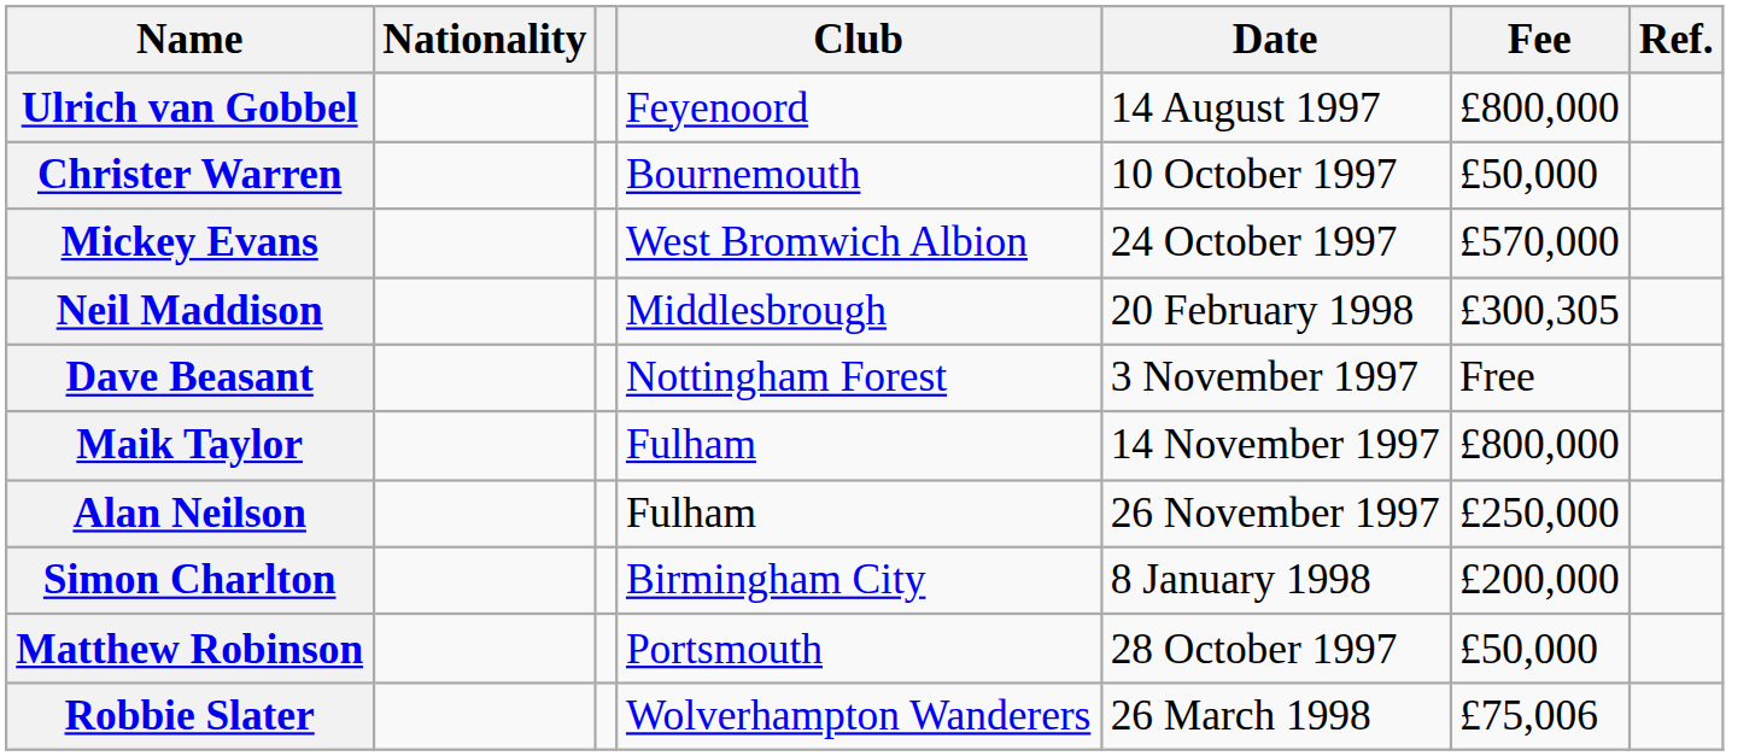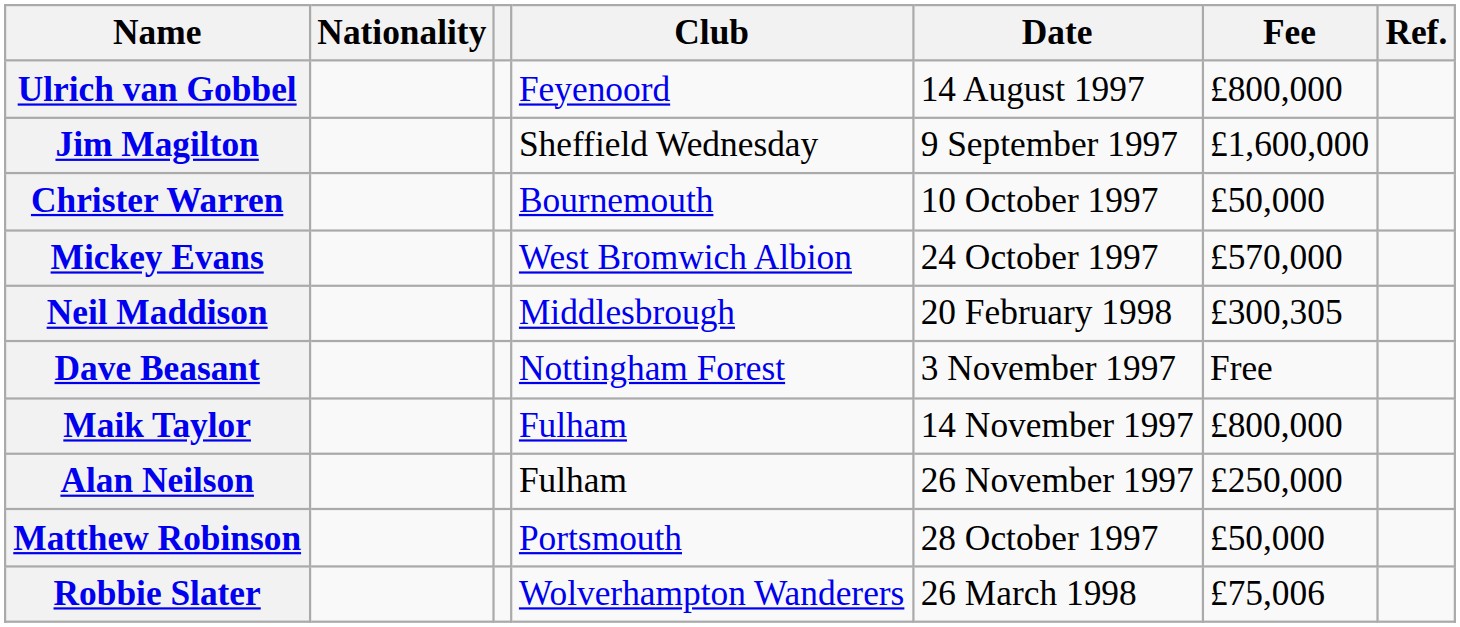+ row: Jim Magilton | Sheffield Wednesday | 9 September 1997 | £1,600,000
- row: Simon Charlton | Birmingham City | 8 January 1998 | £200,000
